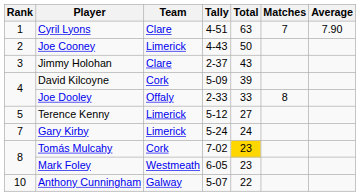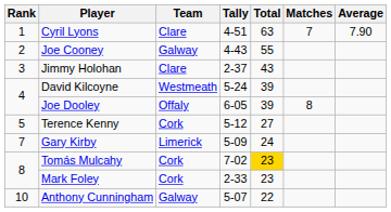Joe Cooney | Team: Limerick -> Galway
Joe Cooney | Total: 50 -> 55
David Kilcoyne | Team: Cork -> Westmeath
David Kilcoyne | Tally: 5-09 -> 5-24
Joe Dooley | Tally: 2-33 -> 6-05
Joe Dooley | Total: 33 -> 39
Terence Kenny | Team: Limerick -> Cork
Gary Kirby | Tally: 5-24 -> 5-09
Mark Foley | Team: Westmeath -> Cork
Mark Foley | Tally: 6-05 -> 2-33
